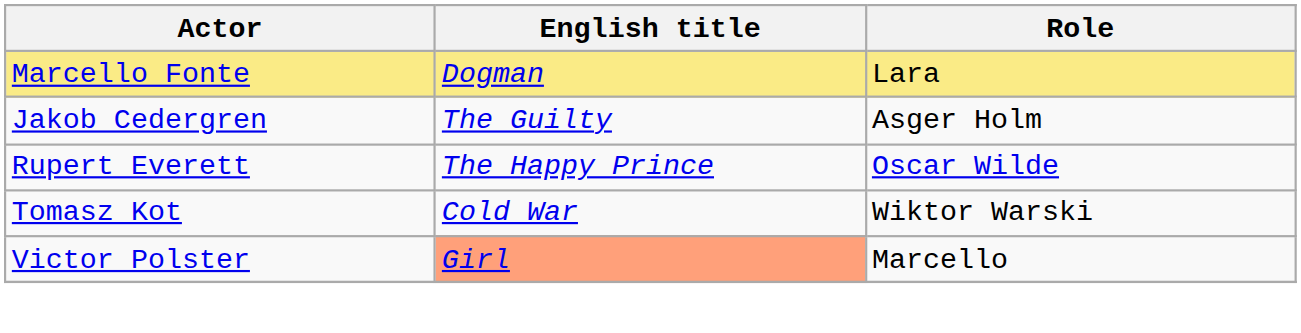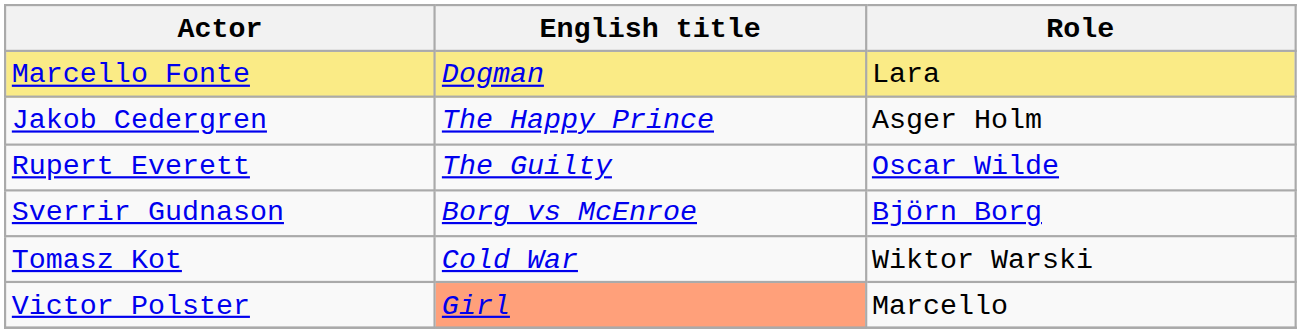Jakob Cedergren | English title: The Guilty -> The Happy Prince
Rupert Everett | English title: The Happy Prince -> The Guilty
+ row: Sverrir Gudnason | Borg vs McEnroe | Björn Borg
